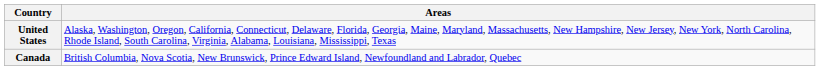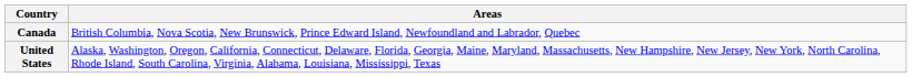rows swapped: United States <-> Canada
